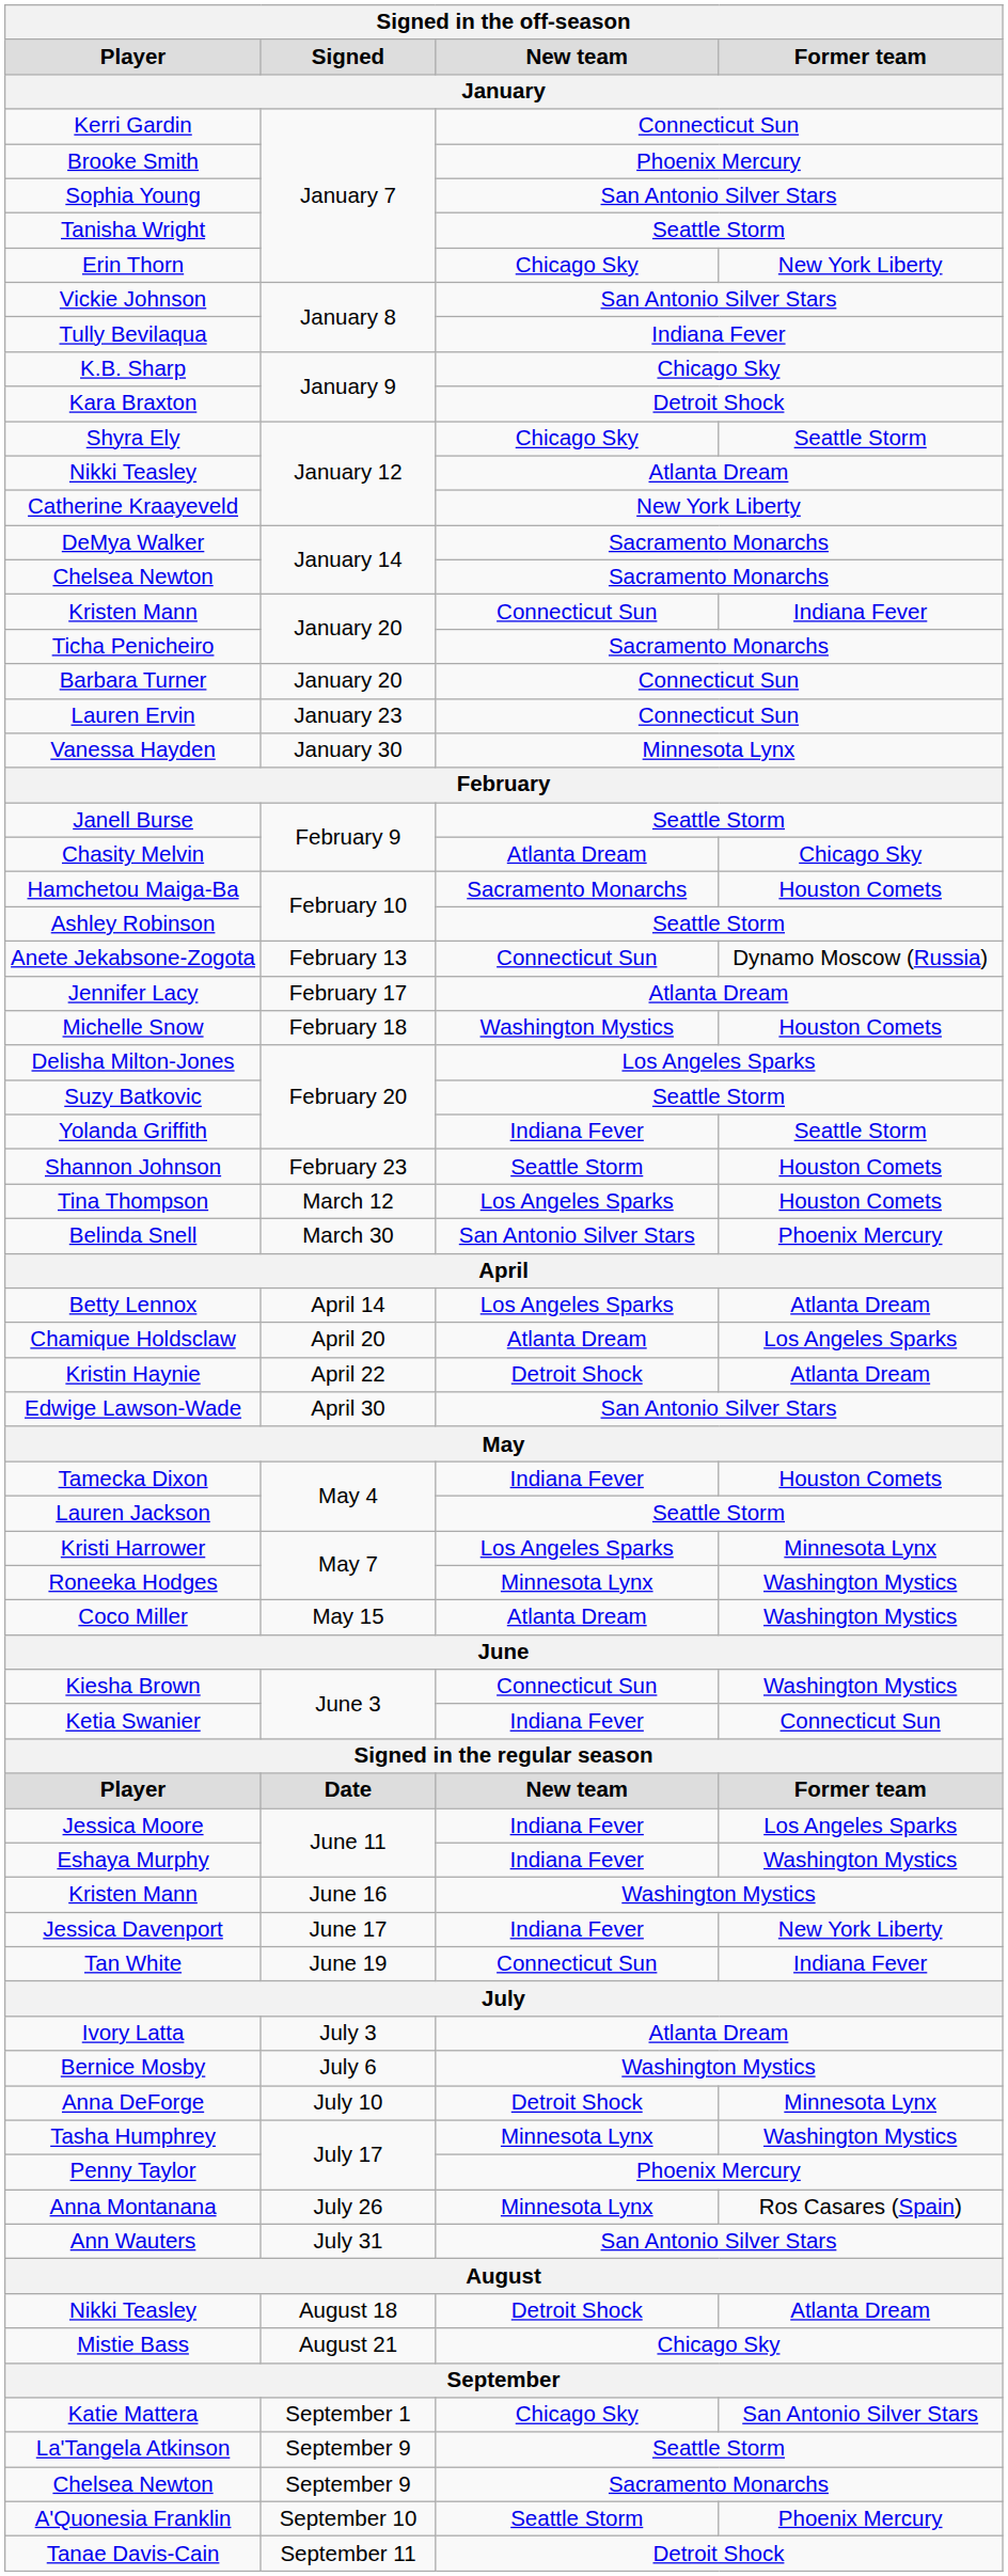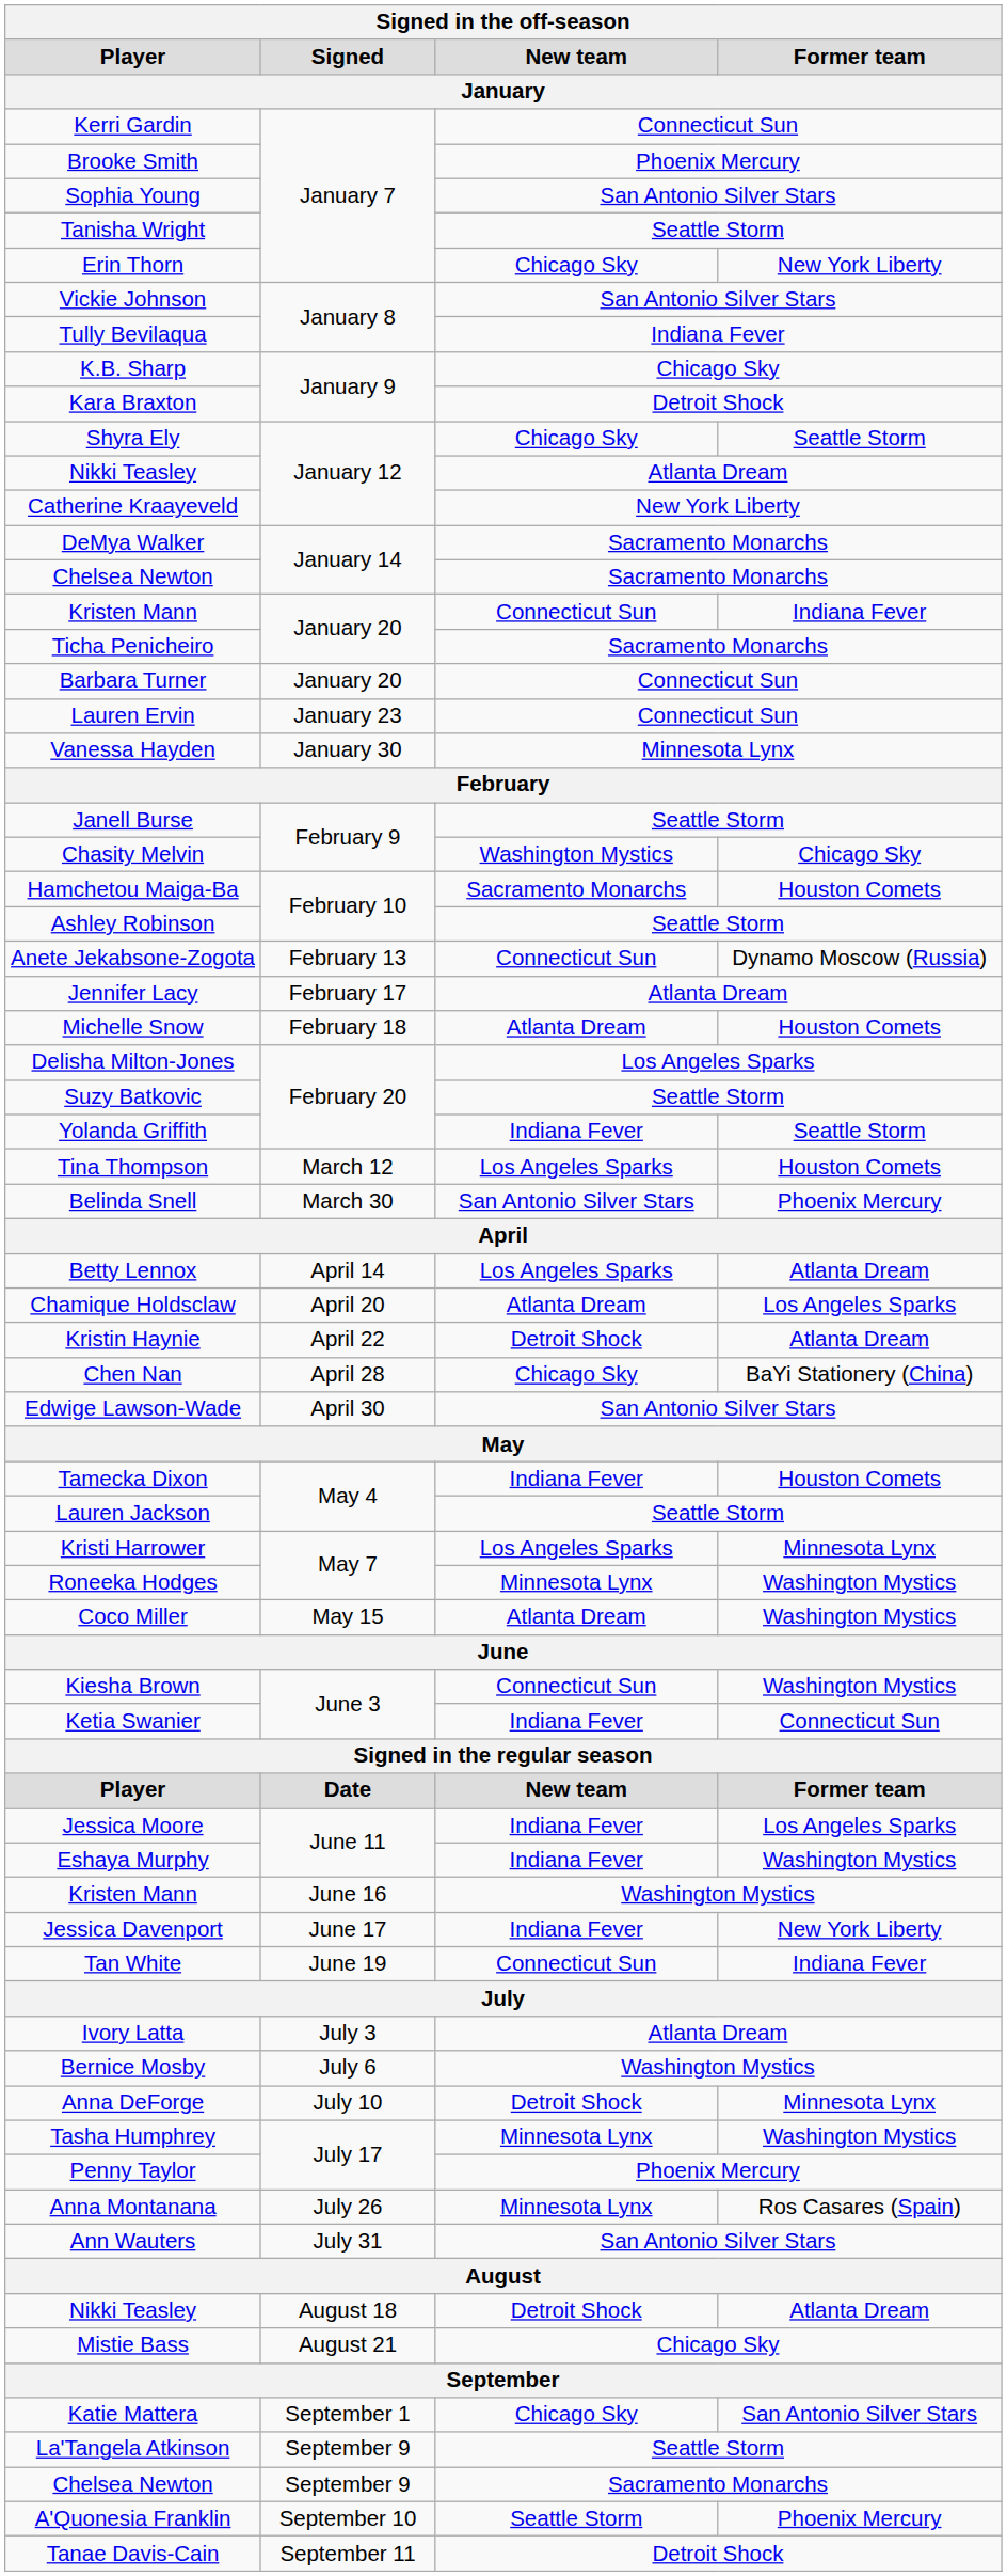Chasity Melvin | New team: Atlanta Dream -> Washington Mystics
Michelle Snow | New team: Washington Mystics -> Atlanta Dream
- row: Shannon Johnson | February 23 | Seattle Storm | Houston Comets
+ row: Chen Nan | April 28 | Chicago Sky | BaYi Stationery (China)
